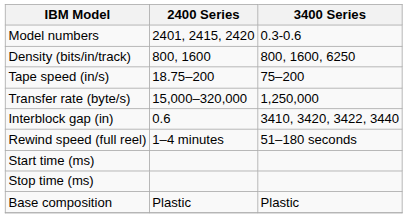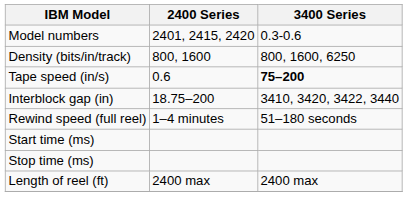Tape speed (in/s) | 2400 Series: 18.75–200 -> 0.6
Tape speed (in/s) | 3400 Series: normal -> bold
- row: Transfer rate (byte/s) | 15,000–320,000 | 1,250,000
Interblock gap (in) | 2400 Series: 0.6 -> 18.75–200
+ row: Length of reel (ft) | 2400 max | 2400 max
- row: Base composition | Plastic | Plastic
